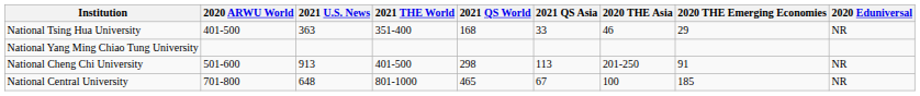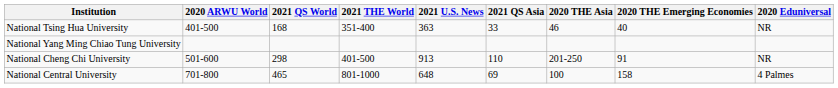columns swapped: 2021 QS World <-> 2021 U.S. News
National Tsing Hua University | 2020 THE Emerging Economies: 29 -> 40
National Cheng Chi University | 2021 QS Asia: 113 -> 110
National Central University | 2021 QS Asia: 67 -> 69
National Central University | 2020 THE Emerging Economies: 185 -> 158
National Central University | 2020 Eduniversal: NR -> 4 Palmes
